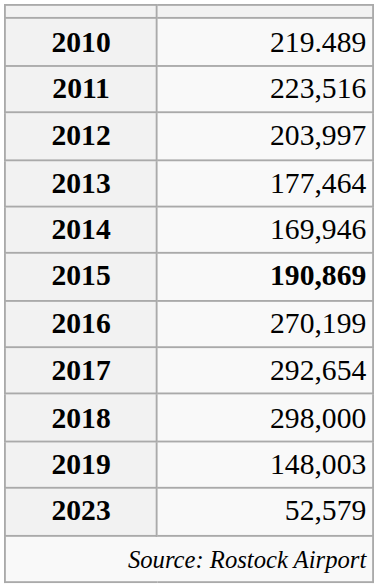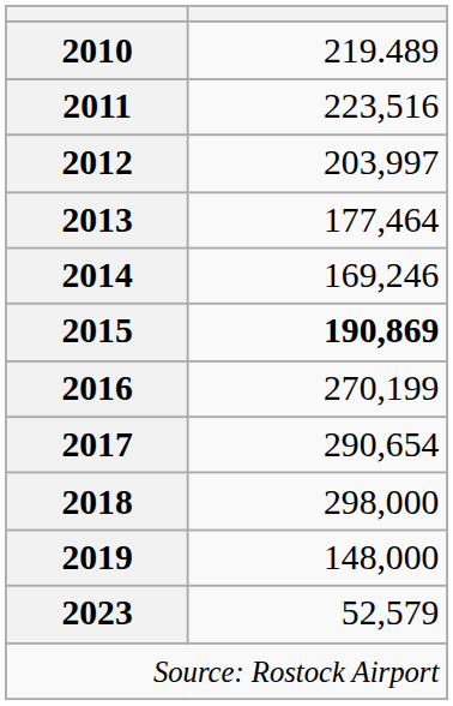2014 | column 2: 169,946 -> 169,246
2017 | column 2: 292,654 -> 290,654
2019 | column 2: 148,003 -> 148,000
